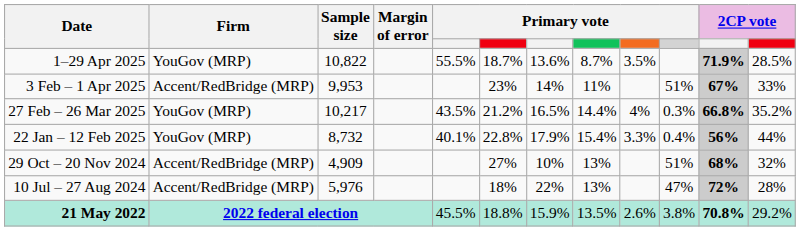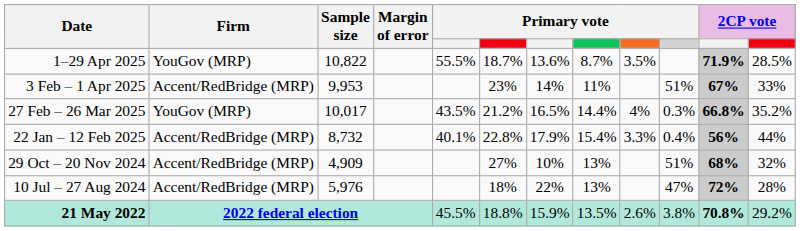27 Feb – 26 Mar 2025 | Sample size: 10,217 -> 10,017
22 Jan – 12 Feb 2025 | Firm: YouGov (MRP) -> Accent/RedBridge (MRP)
